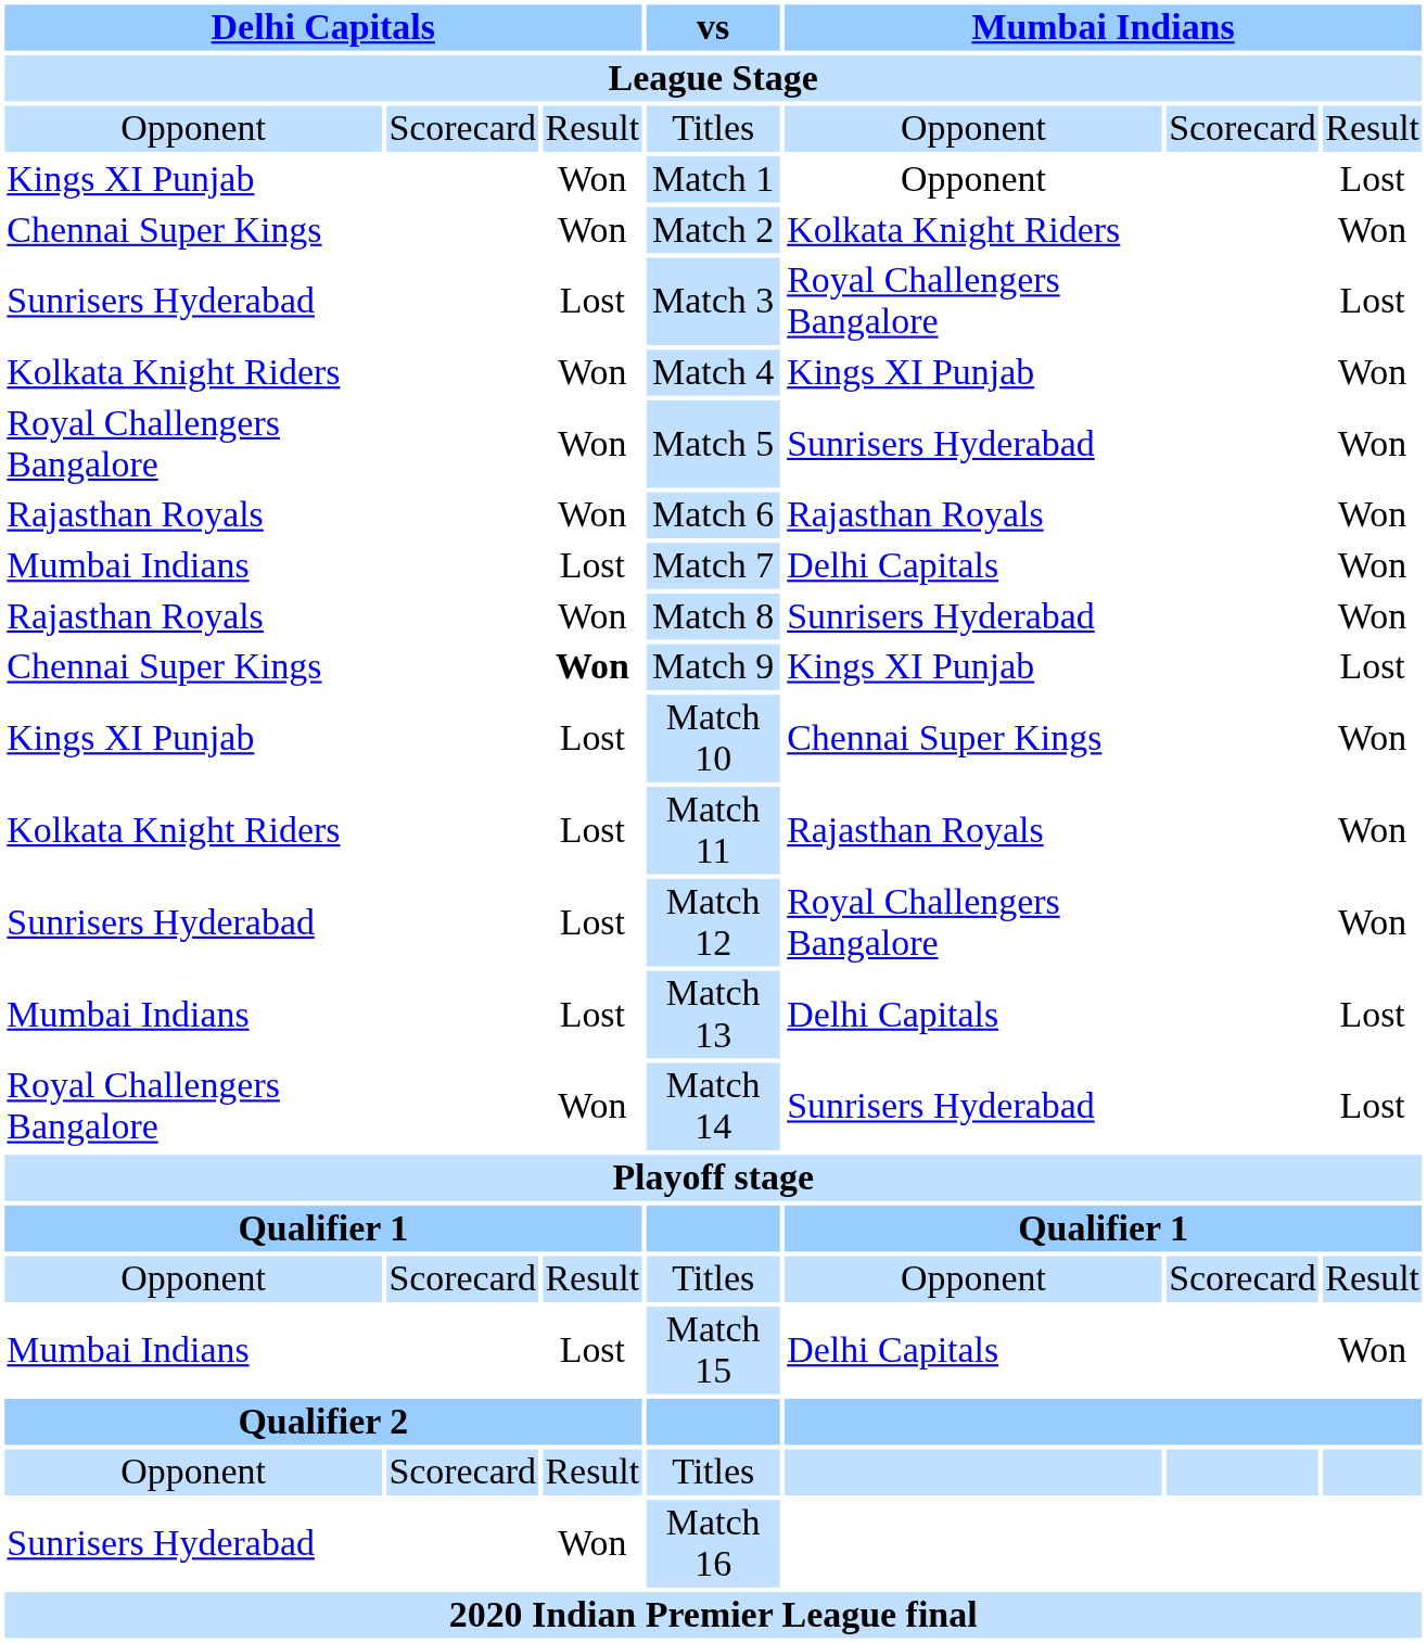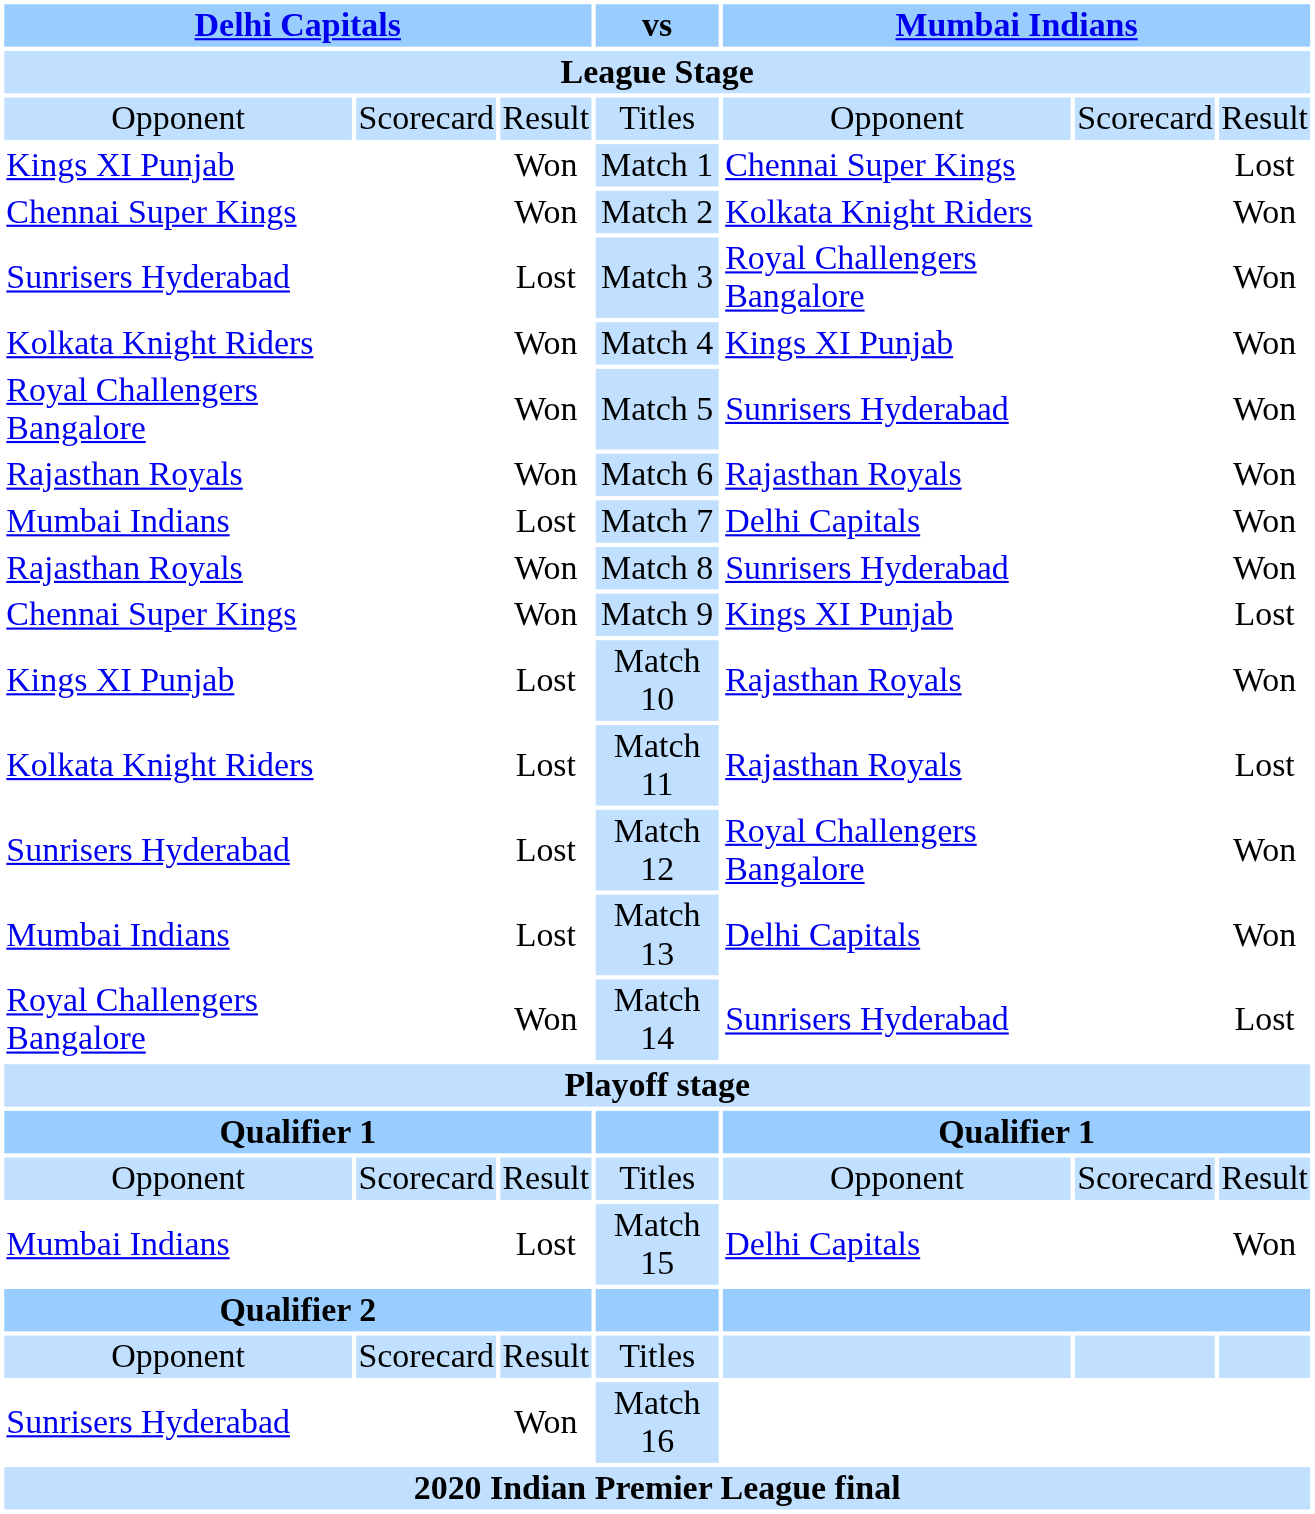Match 1 | column 5: Opponent -> Chennai Super Kings
Match 3 | column 7: Lost -> Won
Match 9 | column 3: bold -> normal
Match 10 | column 5: Chennai Super Kings -> Rajasthan Royals
Match 11 | column 7: Won -> Lost
Match 13 | column 7: Lost -> Won
